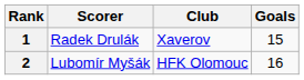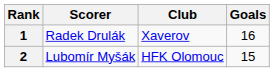1 | Goals: 15 -> 16
2 | Goals: 16 -> 15
